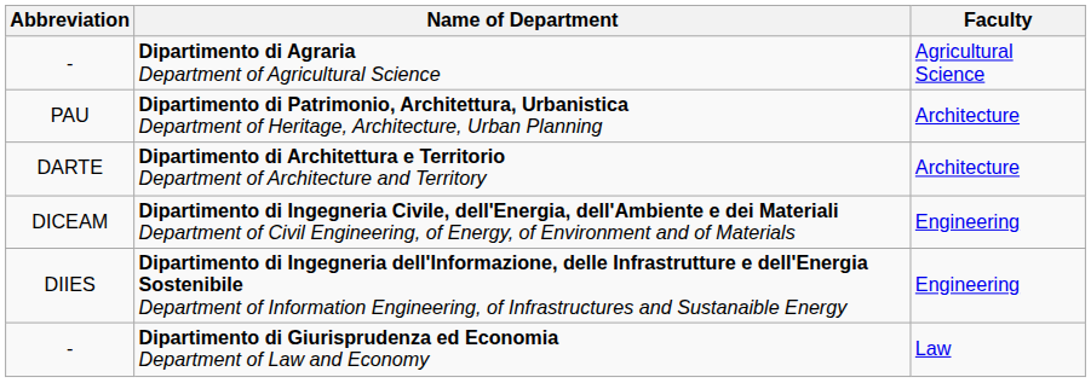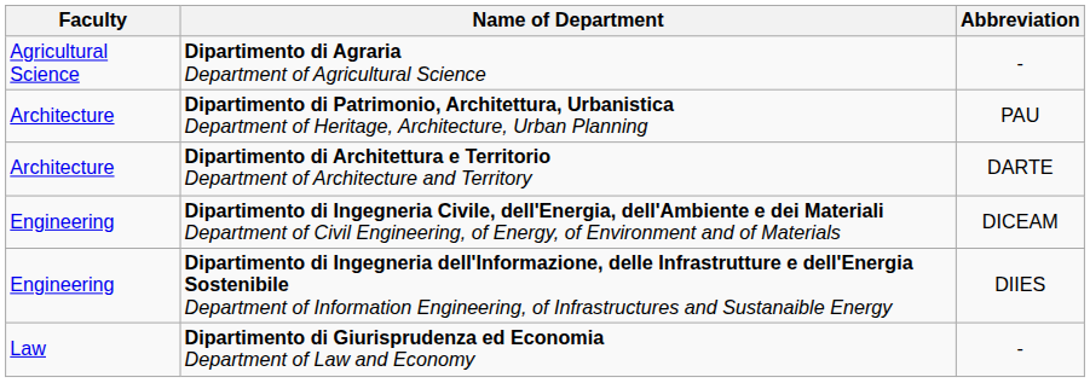columns swapped: Faculty <-> Abbreviation
